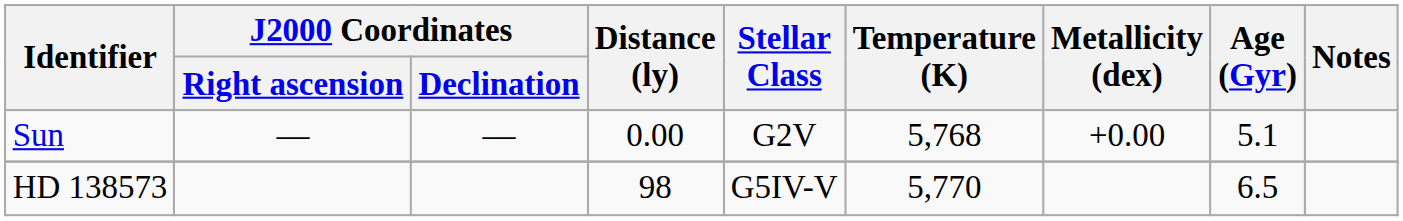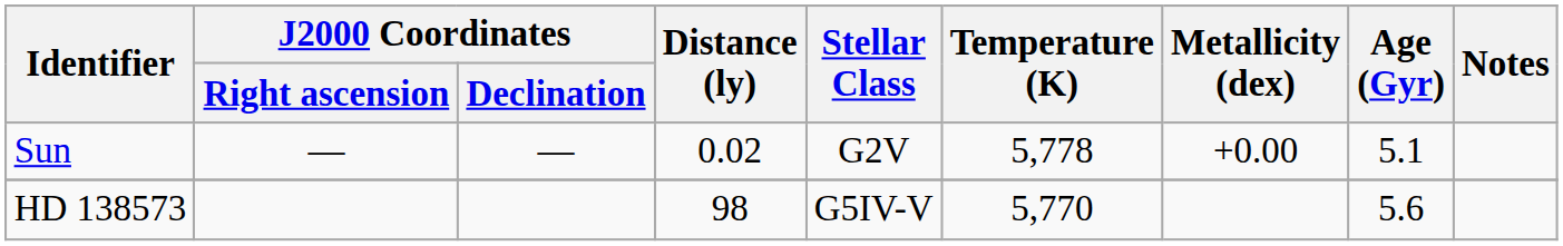Sun | Distance (ly): 0.00 -> 0.02
Sun | Temperature (K): 5,768 -> 5,778
HD 138573 | Age (Gyr): 6.5 -> 5.6
